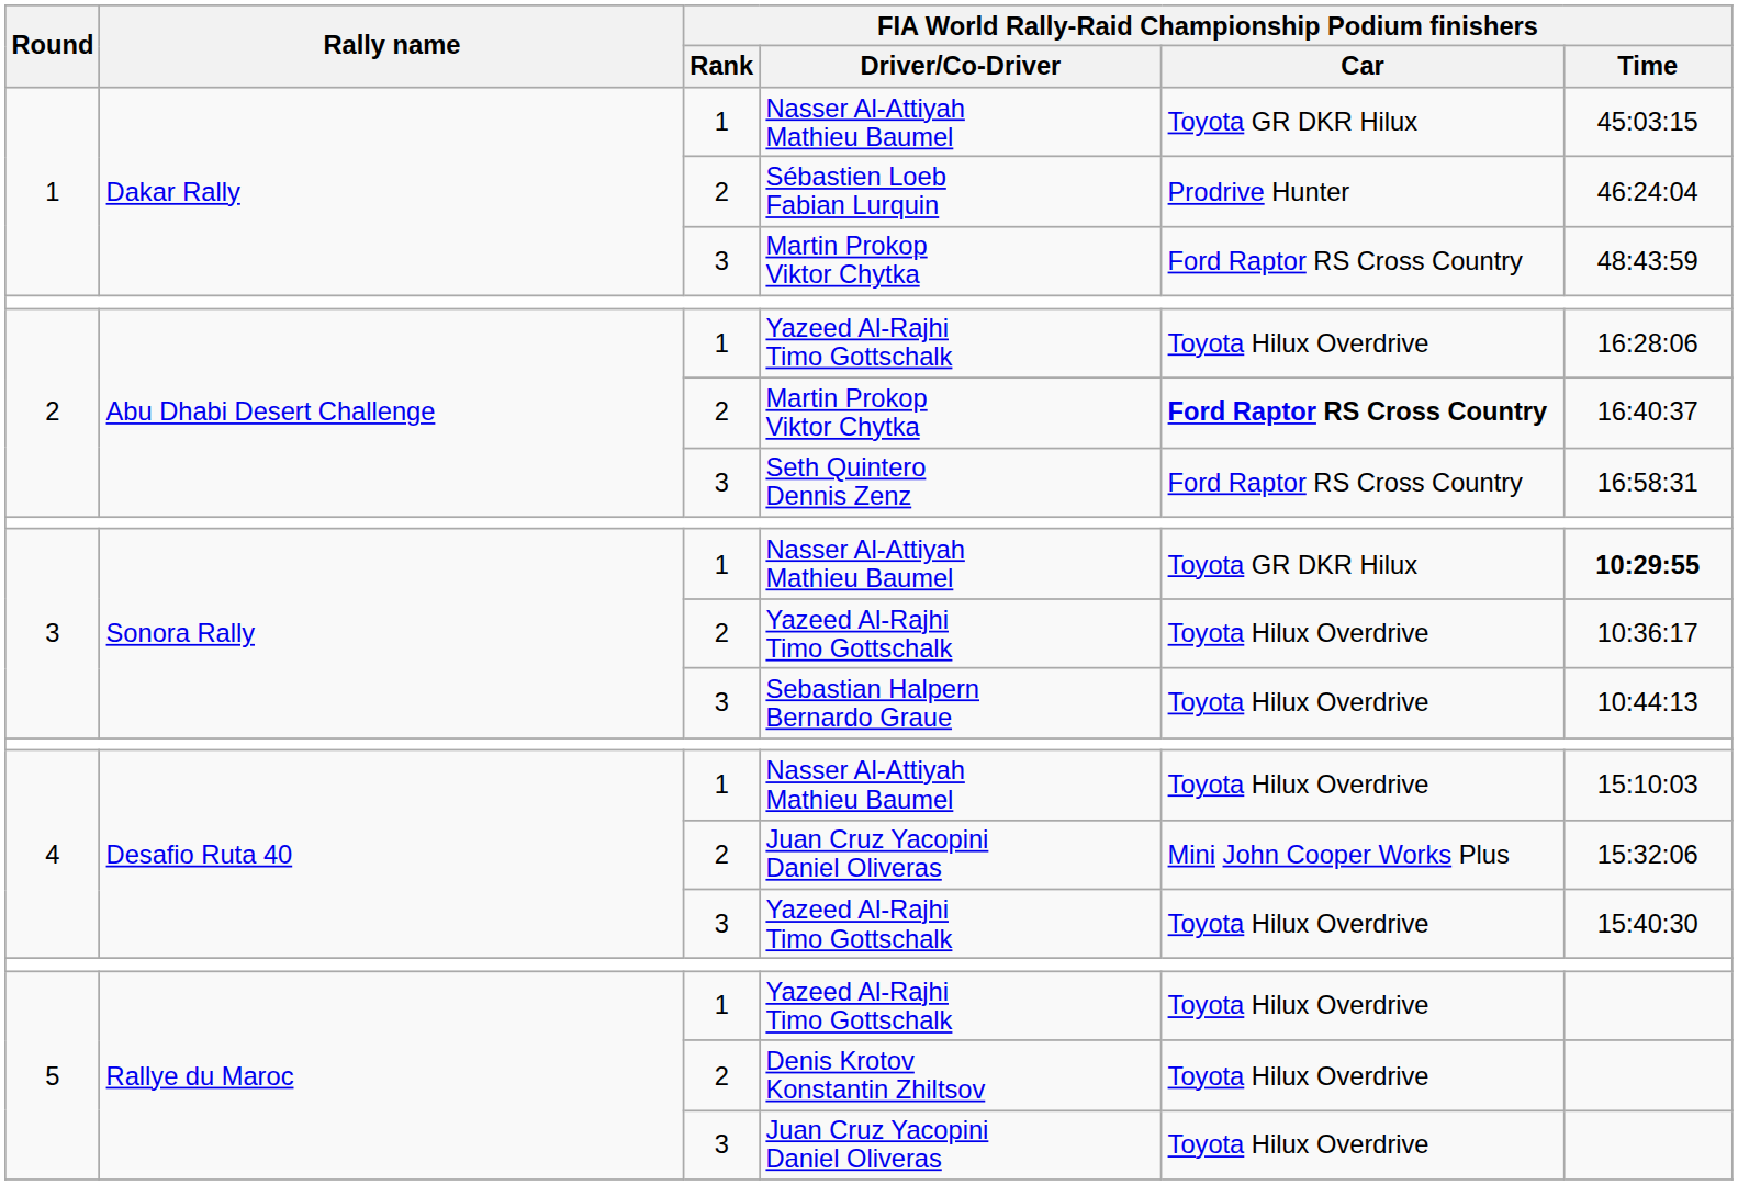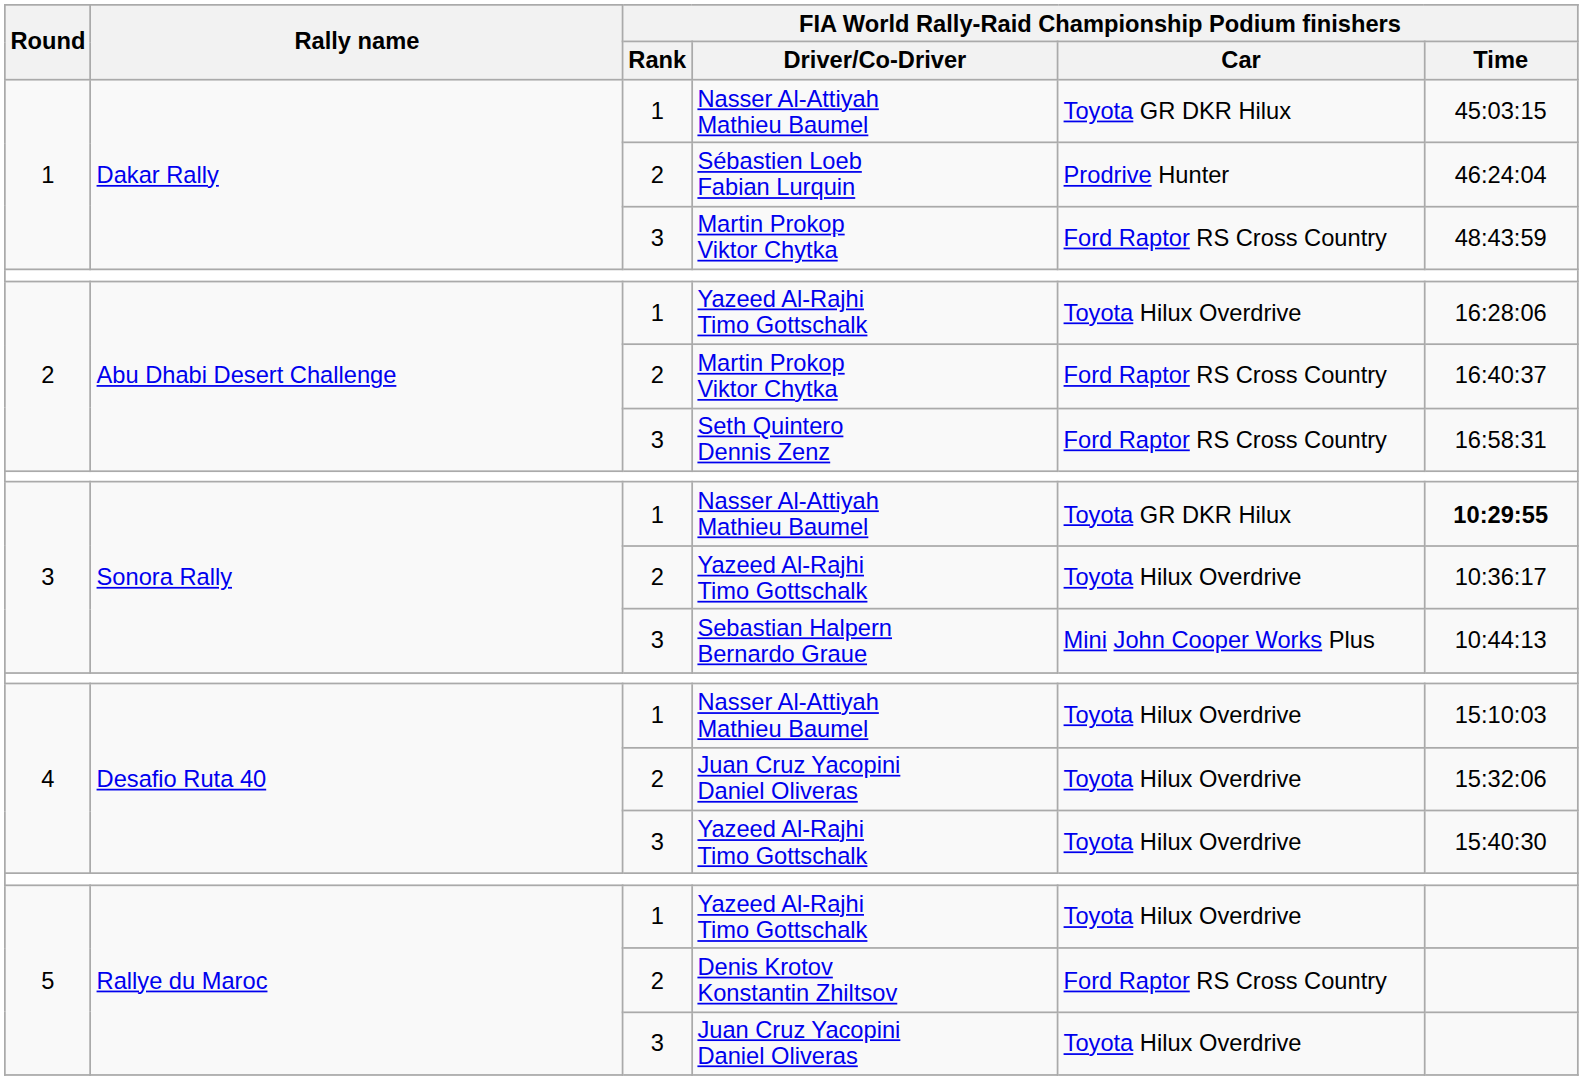2 / Martin Prokop Viktor Chytka | FIA World Rally-Raid Championship Podium finishers / Car: bold -> normal
Sebastian Halpern Bernardo Graue | FIA World Rally-Raid Championship Podium finishers / Car: Toyota Hilux Overdrive -> Mini John Cooper Works Plus
4 / Juan Cruz Yacopini Daniel Oliveras | FIA World Rally-Raid Championship Podium finishers / Car: Mini John Cooper Works Plus -> Toyota Hilux Overdrive
Denis Krotov Konstantin Zhiltsov | FIA World Rally-Raid Championship Podium finishers / Car: Toyota Hilux Overdrive -> Ford Raptor RS Cross Country
